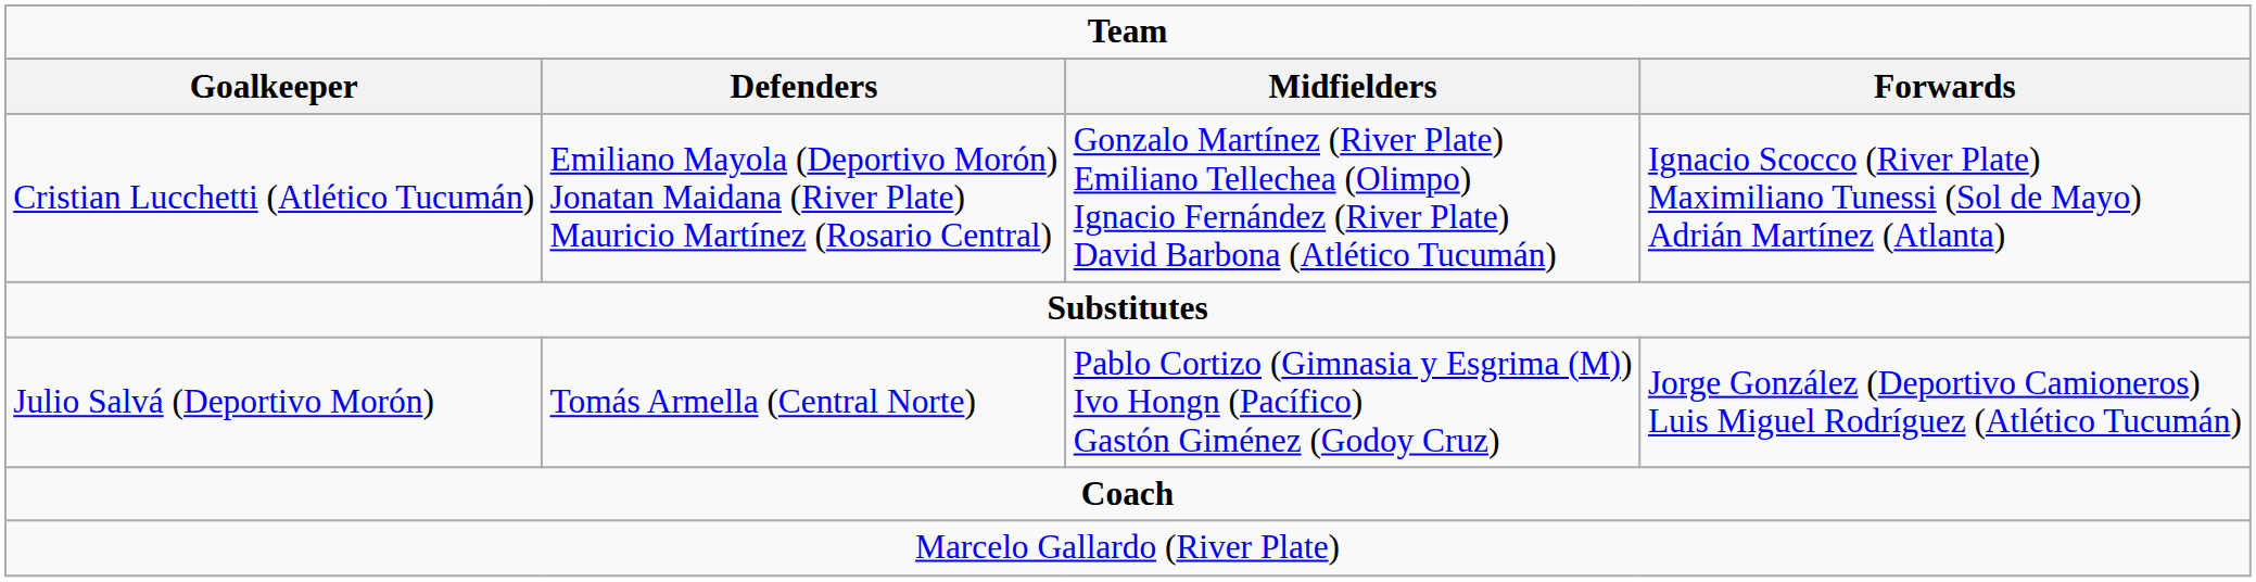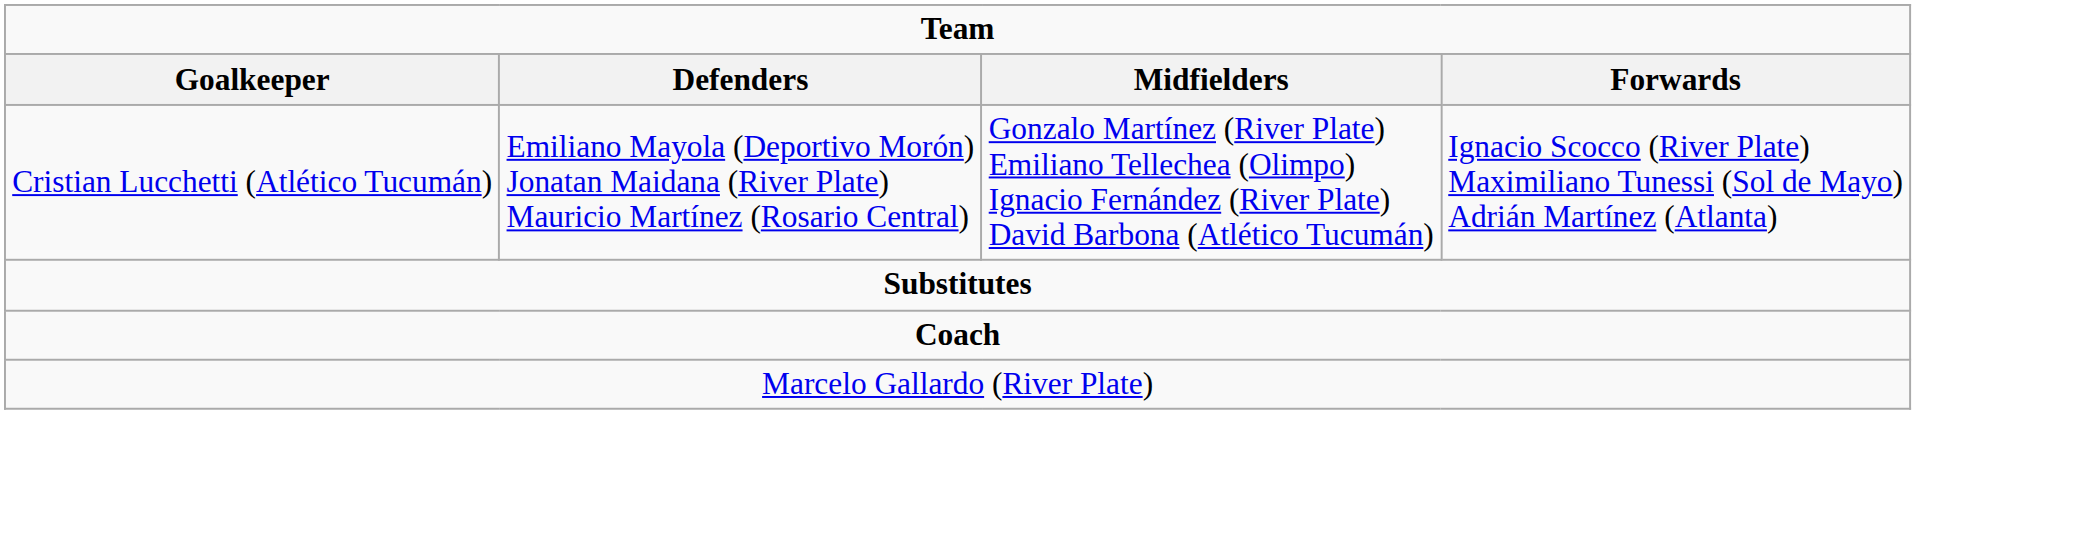- row: Julio Salvá (Deportivo Morón) | Tomás Armella (Central Norte) | Pablo Cortizo (Gimnasia y Esgrima (M)) Ivo Hongn (Pacífico) Gastón Giménez (Godoy Cruz) | Jorge González (Deportivo Camioneros) Luis Miguel Rodríguez (Atlético Tucumán)
